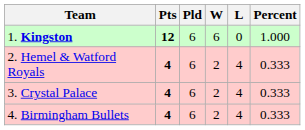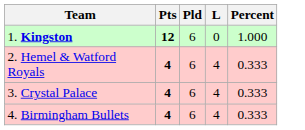- column: W | 6 | 2 | 2 | 2
